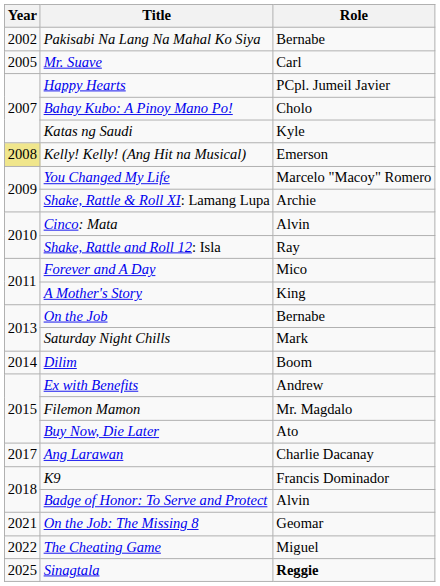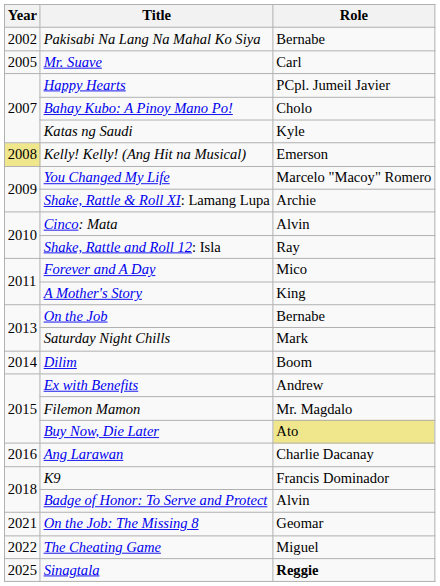Buy Now, Die Later | Role: no background -> khaki background
Ang Larawan | Year: 2017 -> 2016
